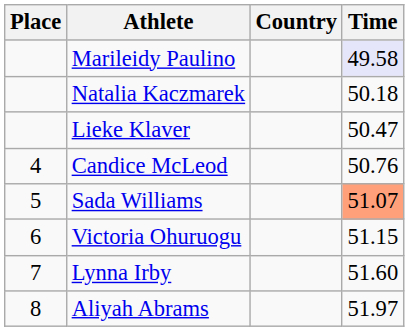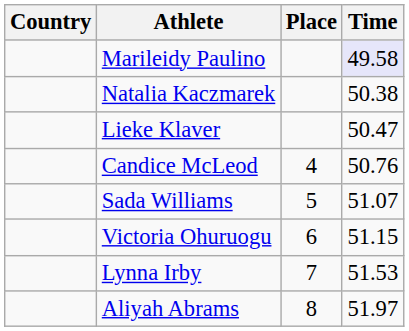columns swapped: Place <-> Country
Natalia Kaczmarek | Time: 50.18 -> 50.38
Sada Williams | Time: lightsalmon background -> no background
Lynna Irby | Time: 51.60 -> 51.53
